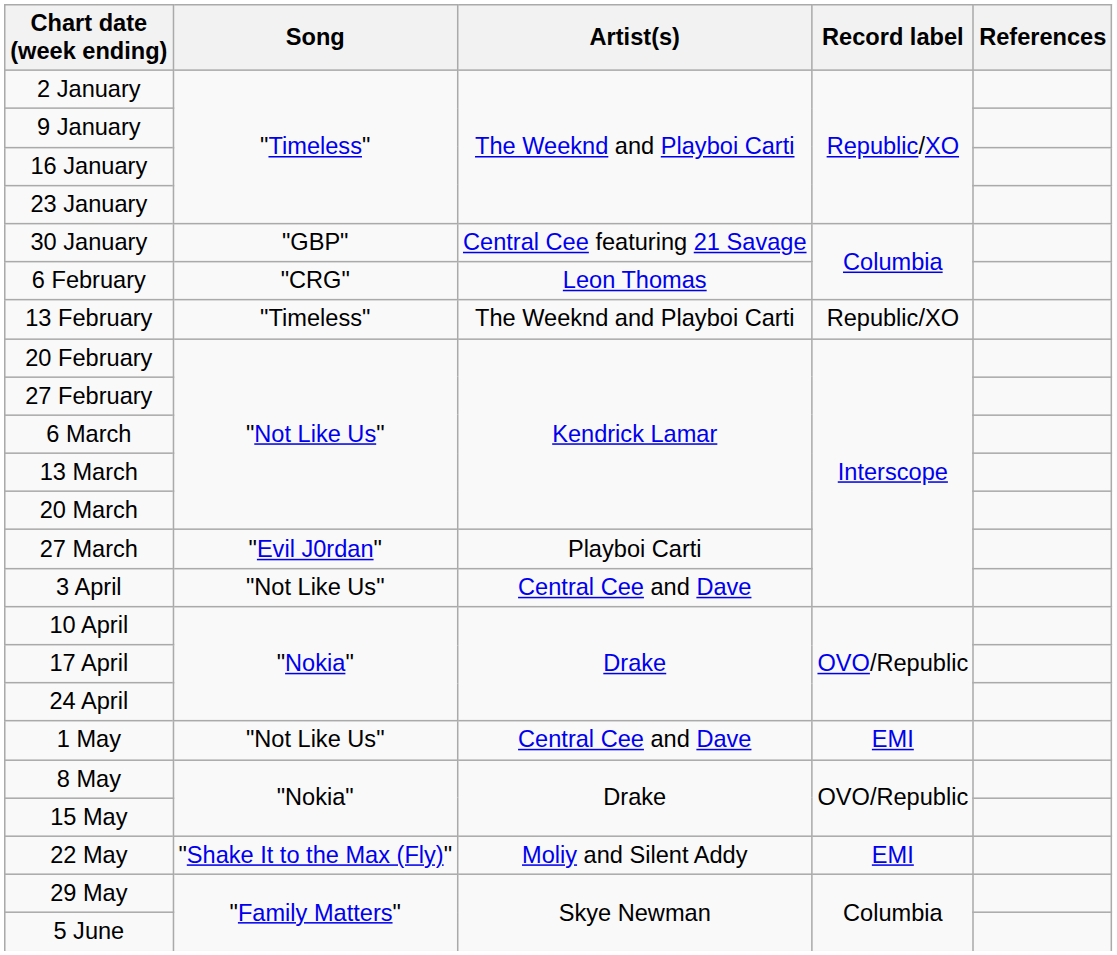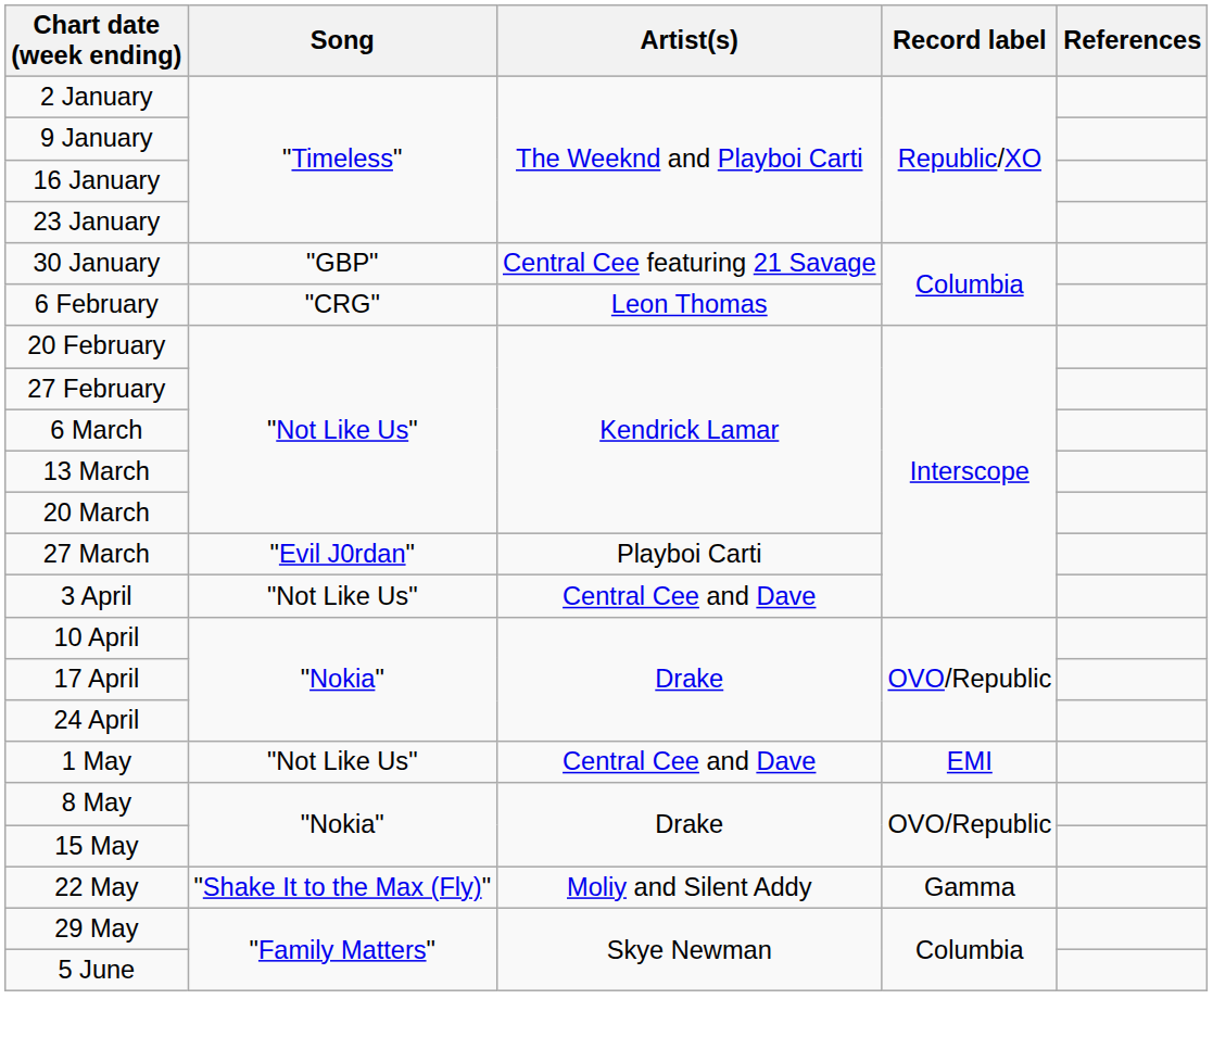- row: 13 February | "Timeless" | The Weeknd and Playboi Carti | Republic/XO
22 May | Record label: EMI -> Gamma
